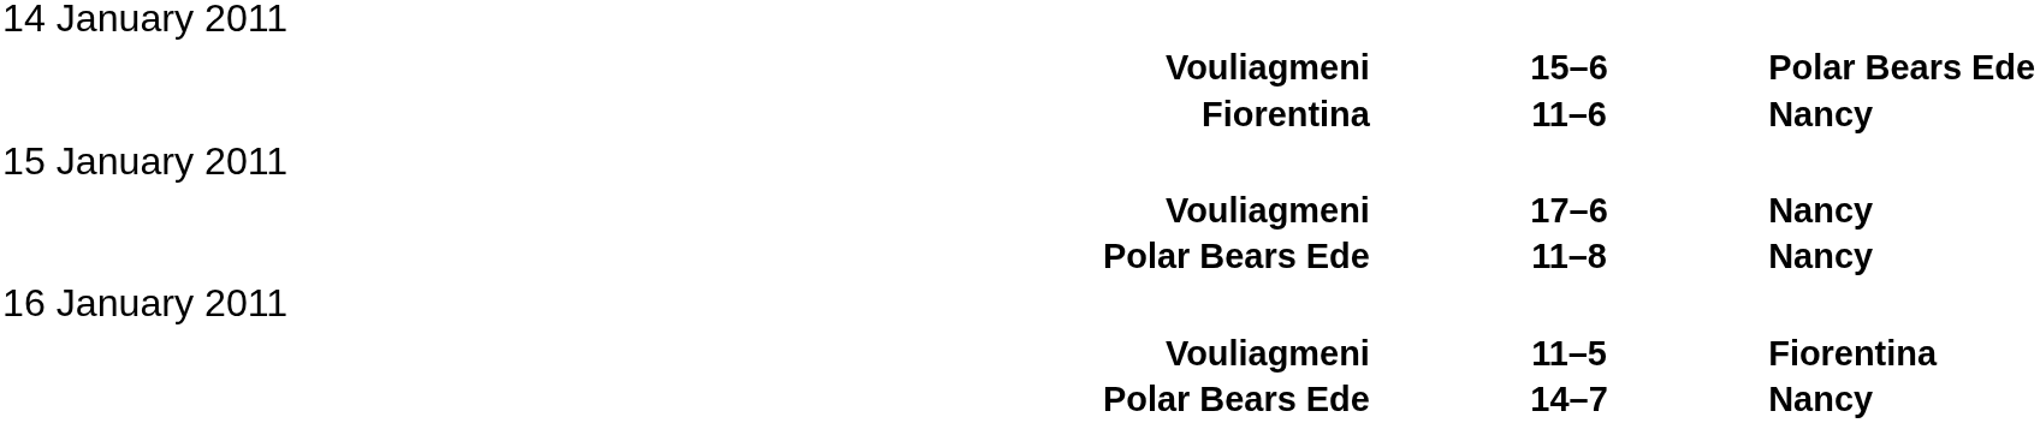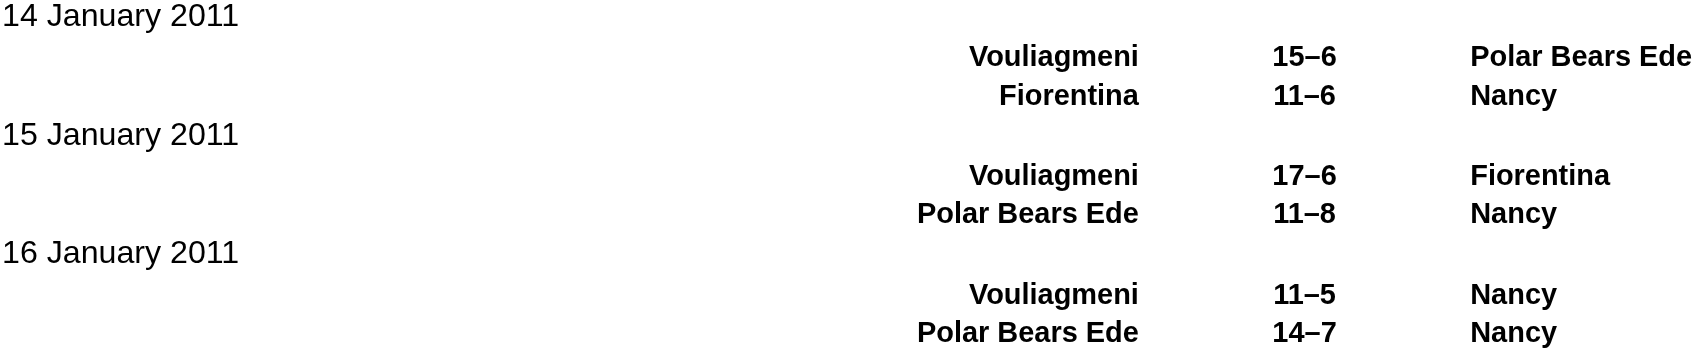17–6 | column 3: Nancy -> Fiorentina
11–5 | column 3: Fiorentina -> Nancy
